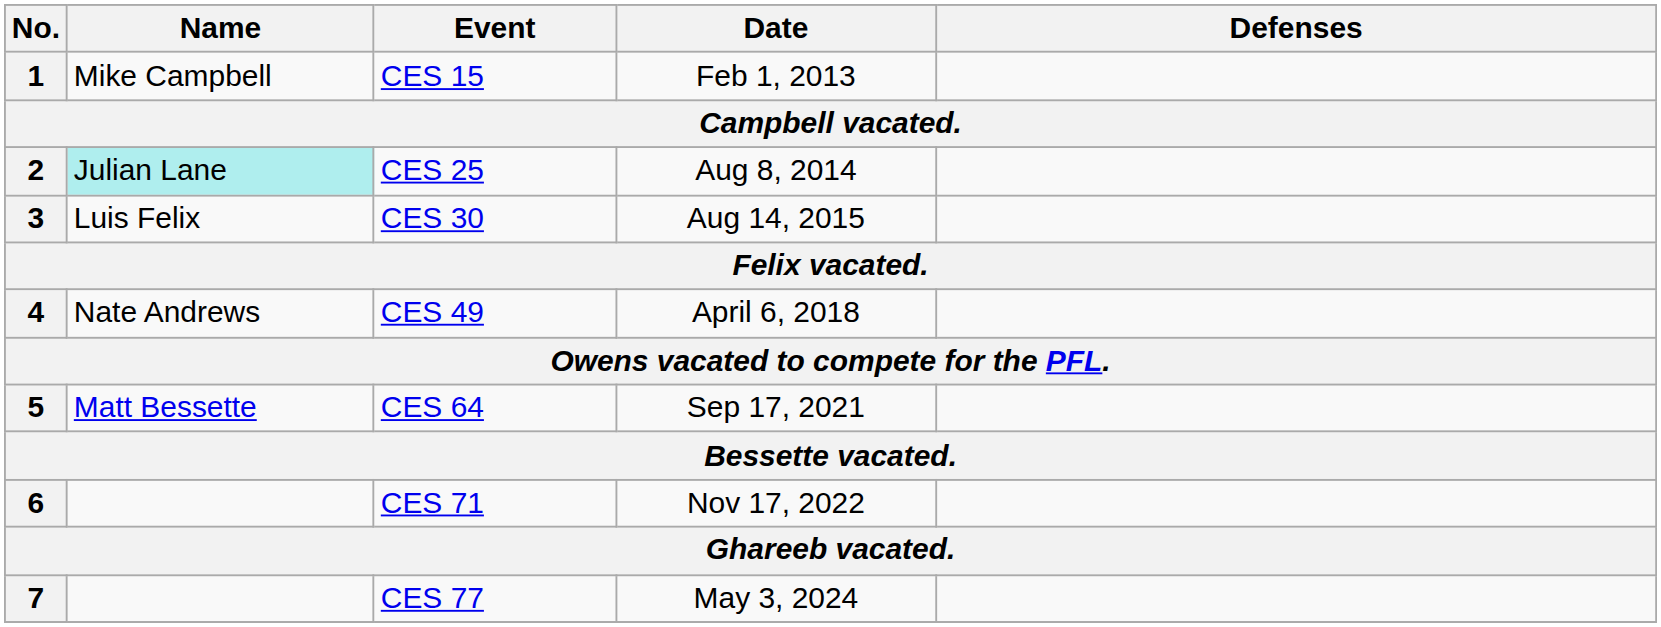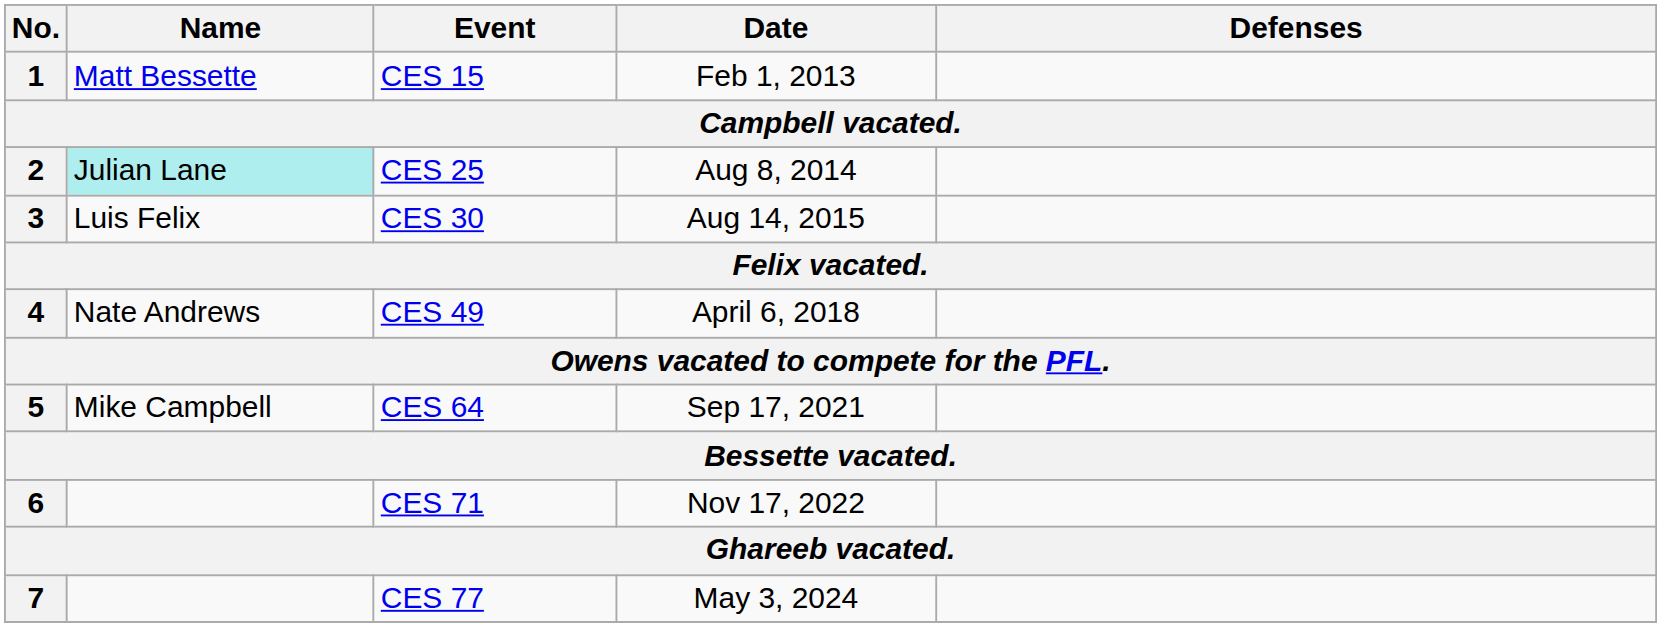1 | Name: Mike Campbell -> Matt Bessette
5 | Name: Matt Bessette -> Mike Campbell
